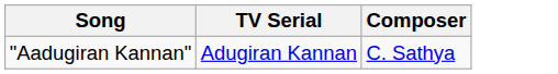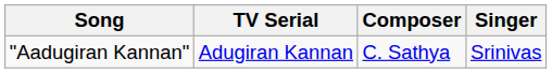+ column: Singer | Srinivas
